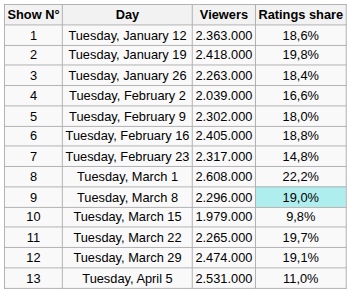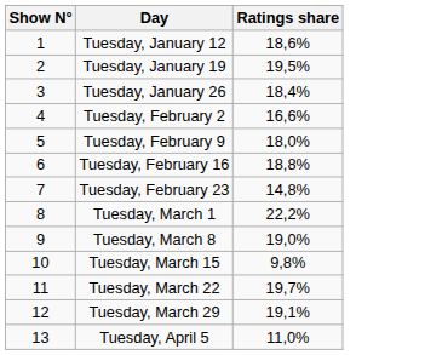- column: Viewers | 2.363.000 | 2.418.000 | 2.263.000 | 2.039.000 | 2.302.000 | 2.405.000 | 2.317.000 | 2.608.000 | 2.296.000 | 1.979.000 | 2.265.000 | 2.474.000 | 2.531.000
Tuesday, January 19 | Ratings share: 19,8% -> 19,5%
Tuesday, March 8 | Ratings share: paleturquoise background -> no background
